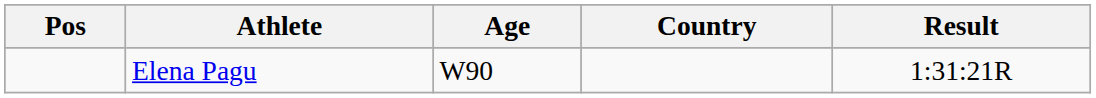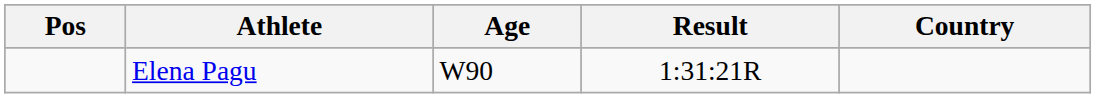columns swapped: Country <-> Result
